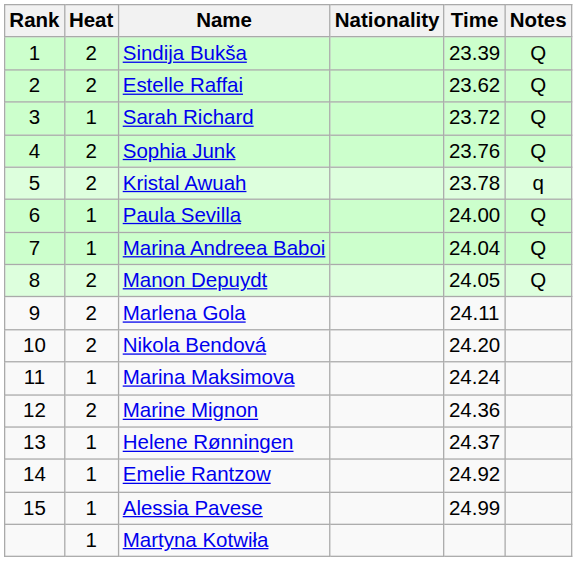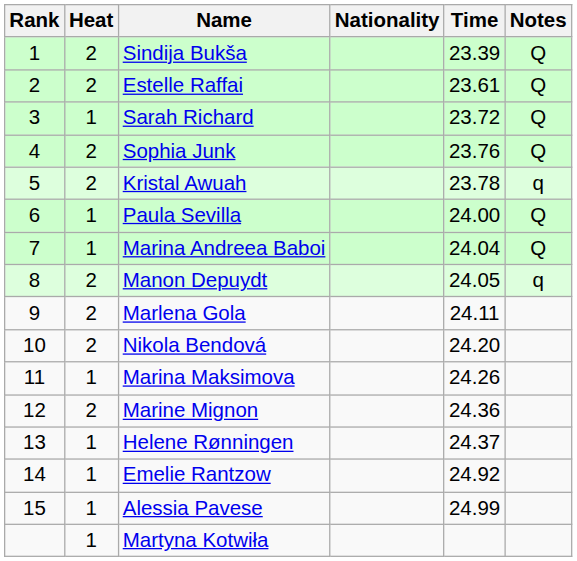Estelle Raffai | Time: 23.62 -> 23.61
Manon Depuydt | Notes: Q -> q
Marina Maksimova | Time: 24.24 -> 24.26
